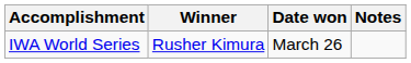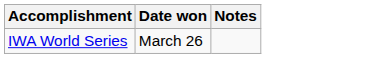- column: Winner | Rusher Kimura
